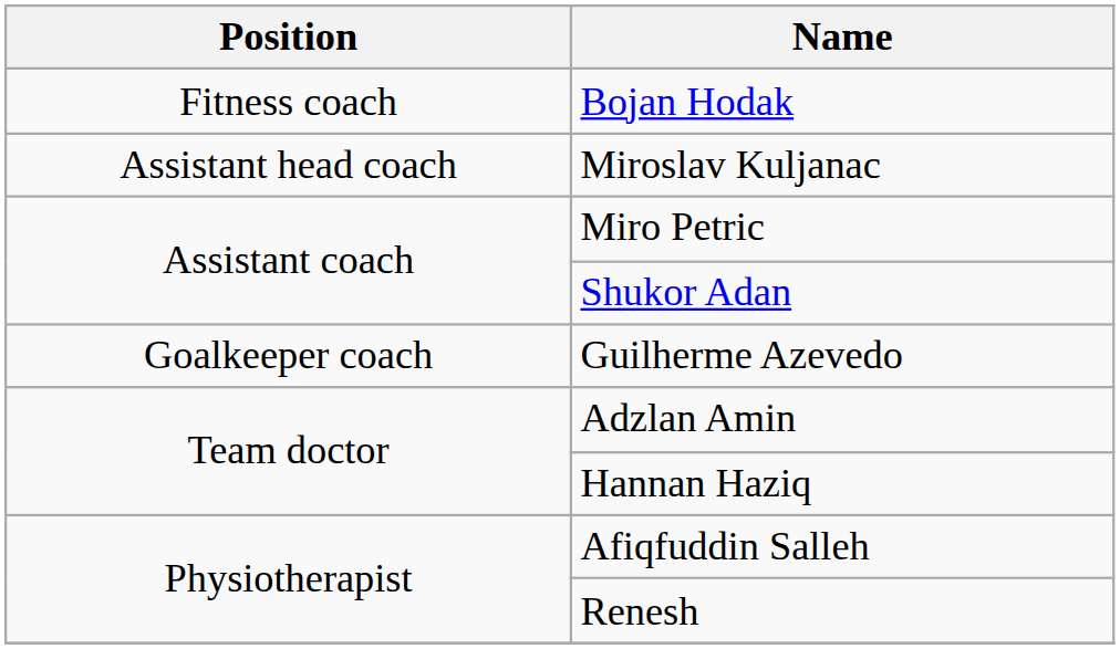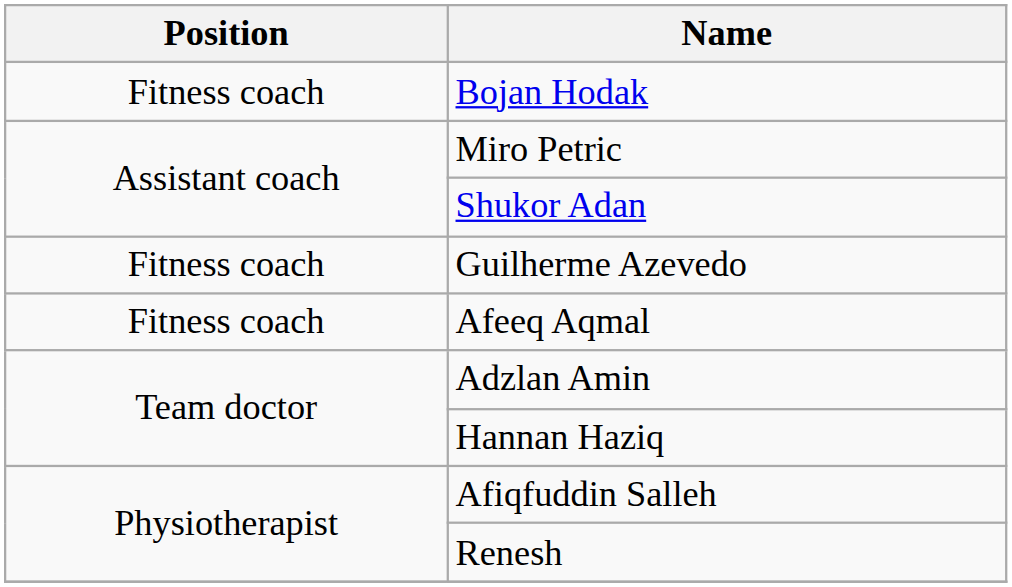- row: Assistant head coach | Miroslav Kuljanac
Guilherme Azevedo | Position: Goalkeeper coach -> Fitness coach
+ row: Fitness coach | Afeeq Aqmal
